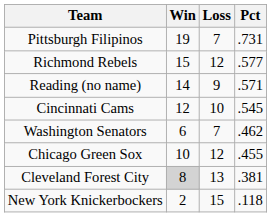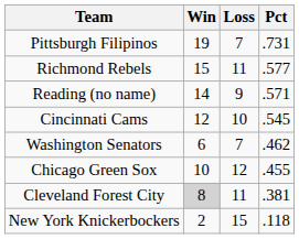Richmond Rebels | Loss: 12 -> 11
Cleveland Forest City | Loss: 13 -> 11
